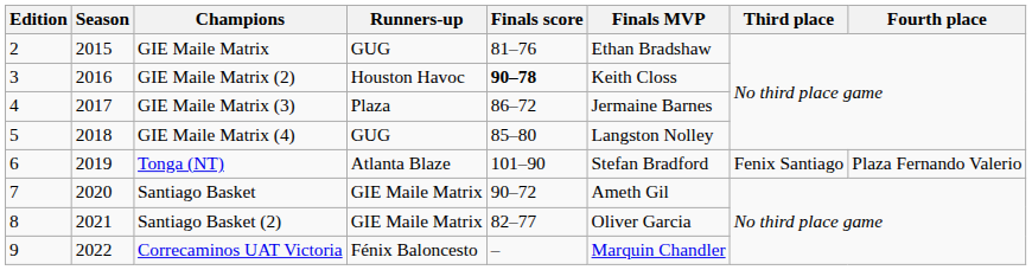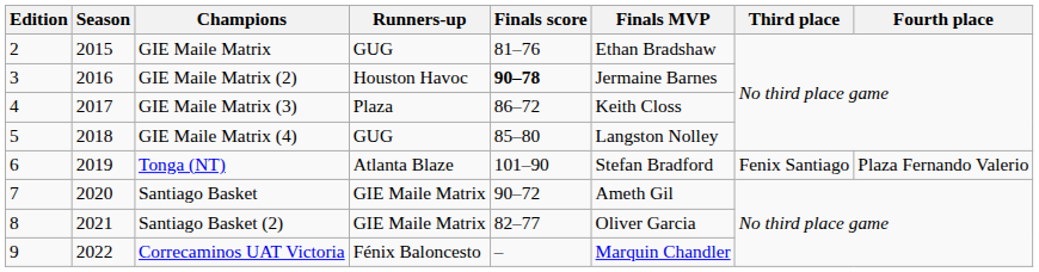GIE Maile Matrix (2) | Finals MVP: Keith Closs -> Jermaine Barnes
GIE Maile Matrix (3) | Finals MVP: Jermaine Barnes -> Keith Closs
